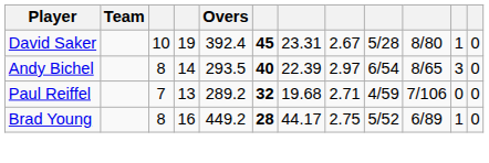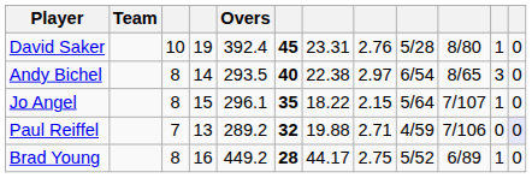David Saker | column 8: 2.67 -> 2.76
Andy Bichel | column 7: 22.39 -> 22.38
+ row: Jo Angel | 8 | 15 | 296.1 | 35 | 18.22 | 2.15 | 5/64 | 7/107 | 1 | 0
Paul Reiffel | column 7: 19.68 -> 19.88
Paul Reiffel | column 12: no background -> lavender background
